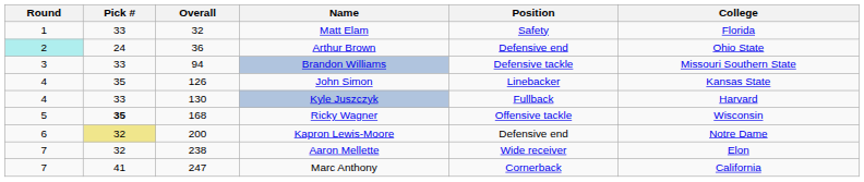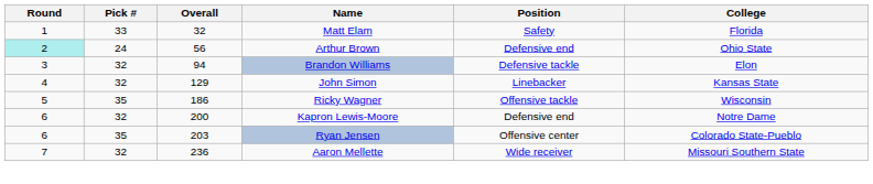Arthur Brown | Overall: 36 -> 56
Brandon Williams | Pick #: 33 -> 32
Brandon Williams | College: Missouri Southern State -> Elon
John Simon | Pick #: 35 -> 32
John Simon | Overall: 126 -> 129
- row: 4 | 33 | 130 | Kyle Juszczyk | Fullback | Harvard
Ricky Wagner | Pick #: bold -> normal
Ricky Wagner | Overall: 168 -> 186
Kapron Lewis-Moore | Pick #: khaki background -> no background
+ row: 6 | 35 | 203 | Ryan Jensen | Offensive center | Colorado State-Pueblo
Aaron Mellette | Overall: 238 -> 236
Aaron Mellette | College: Elon -> Missouri Southern State
- row: 7 | 41 | 247 | Marc Anthony | Cornerback | California
